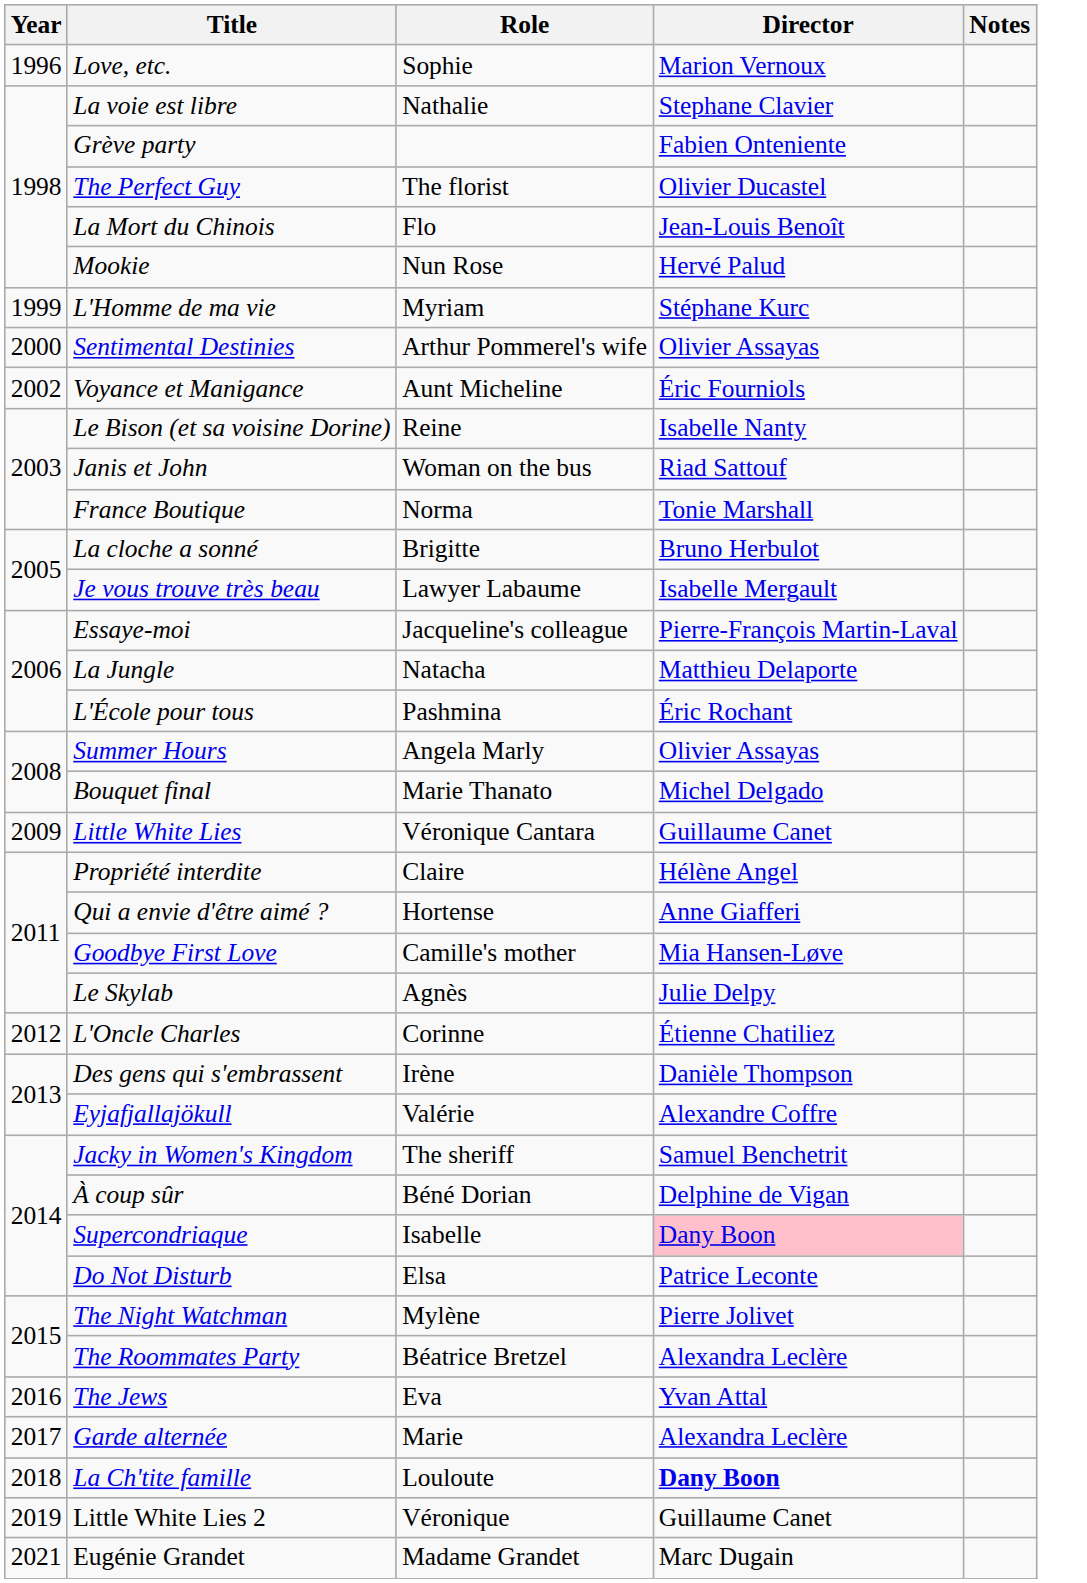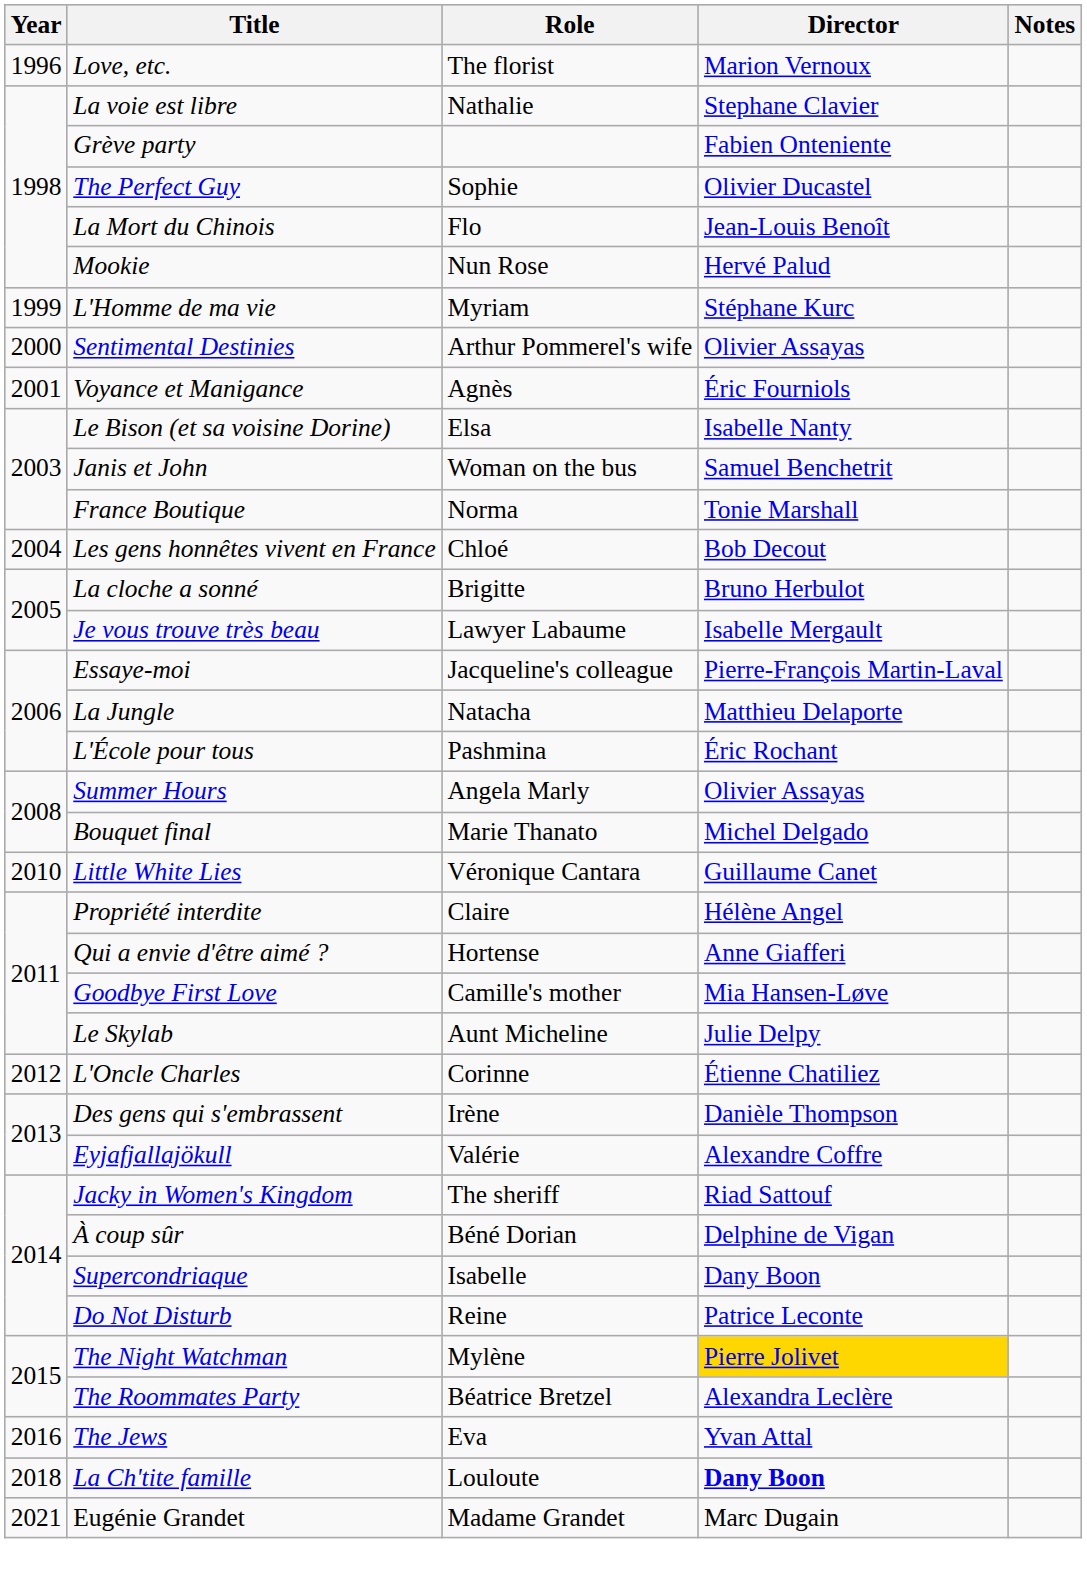Love, etc. | Role: Sophie -> The florist
The Perfect Guy | Role: The florist -> Sophie
Voyance et Manigance | Year: 2002 -> 2001
Voyance et Manigance | Role: Aunt Micheline -> Agnès
Le Bison (et sa voisine Dorine) | Role: Reine -> Elsa
Janis et John | Director: Riad Sattouf -> Samuel Benchetrit
+ row: 2004 | Les gens honnêtes vivent en France | Chloé | Bob Decout
Little White Lies | Year: 2009 -> 2010
Le Skylab | Role: Agnès -> Aunt Micheline
Jacky in Women's Kingdom | Director: Samuel Benchetrit -> Riad Sattouf
Supercondriaque | Director: pink background -> no background
Do Not Disturb | Role: Elsa -> Reine
The Night Watchman | Director: no background -> gold background
- row: 2017 | Garde alternée | Marie | Alexandra Leclère
- row: 2019 | Little White Lies 2 | Véronique | Guillaume Canet
